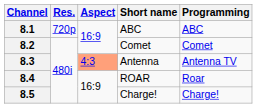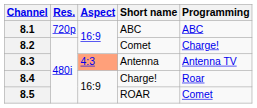8.2 | Programming: Comet -> Charge!
8.4 | Short name: ROAR -> Charge!
8.5 | Short name: Charge! -> ROAR
8.5 | Programming: Charge! -> Comet
